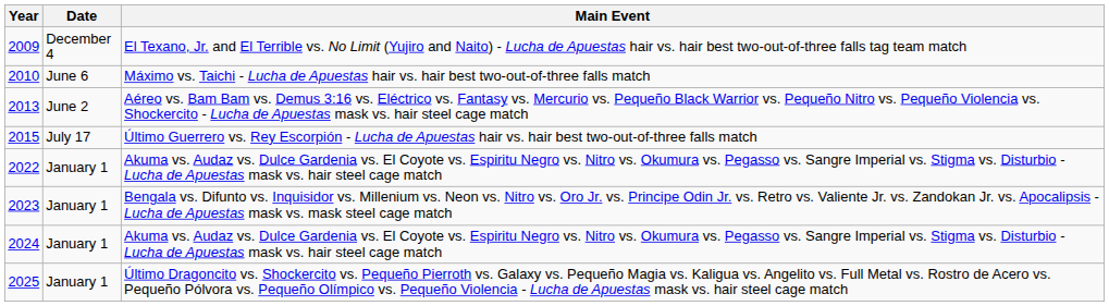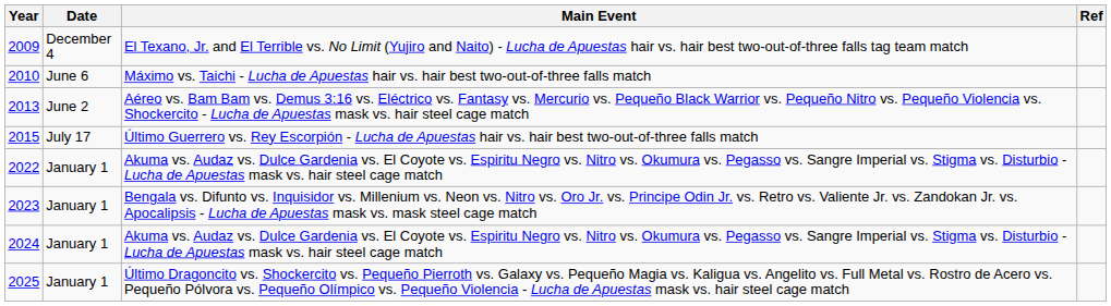+ column: Ref
